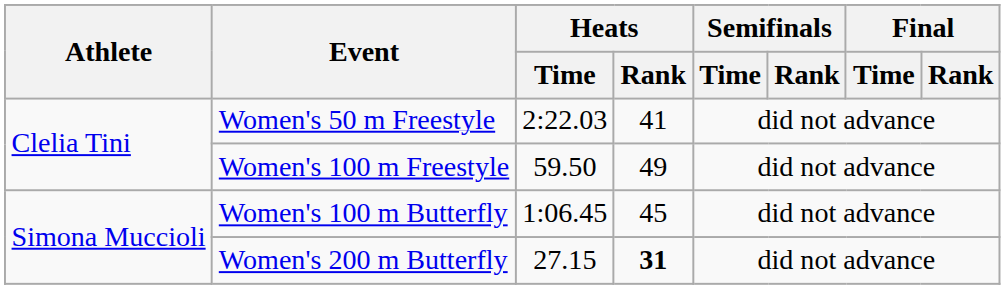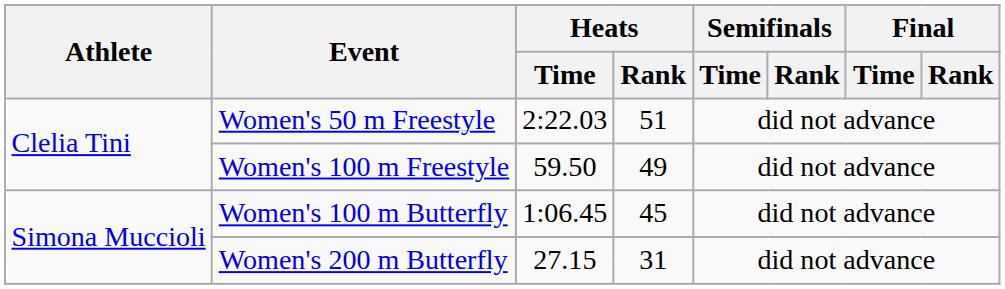Women's 50 m Freestyle | Heats / Rank: 41 -> 51
Women's 200 m Butterfly | Heats / Rank: bold -> normal
